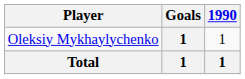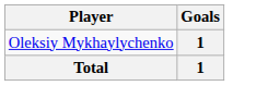- column: 1990 | 1 | 1
